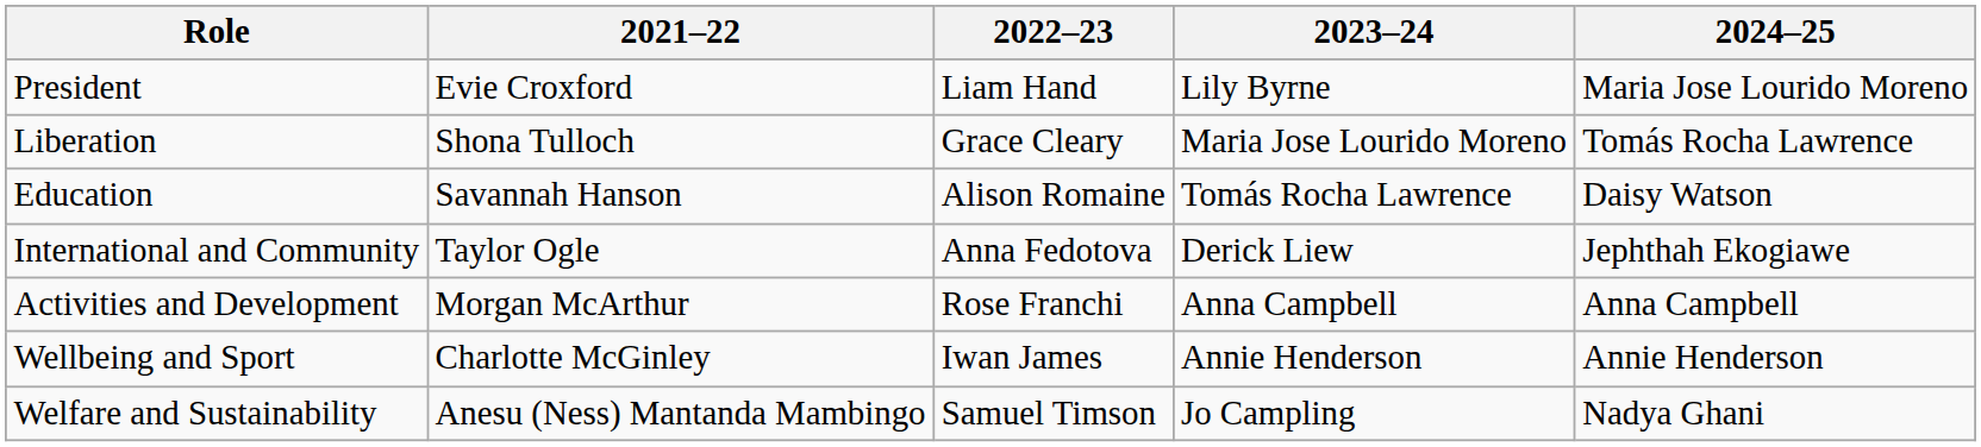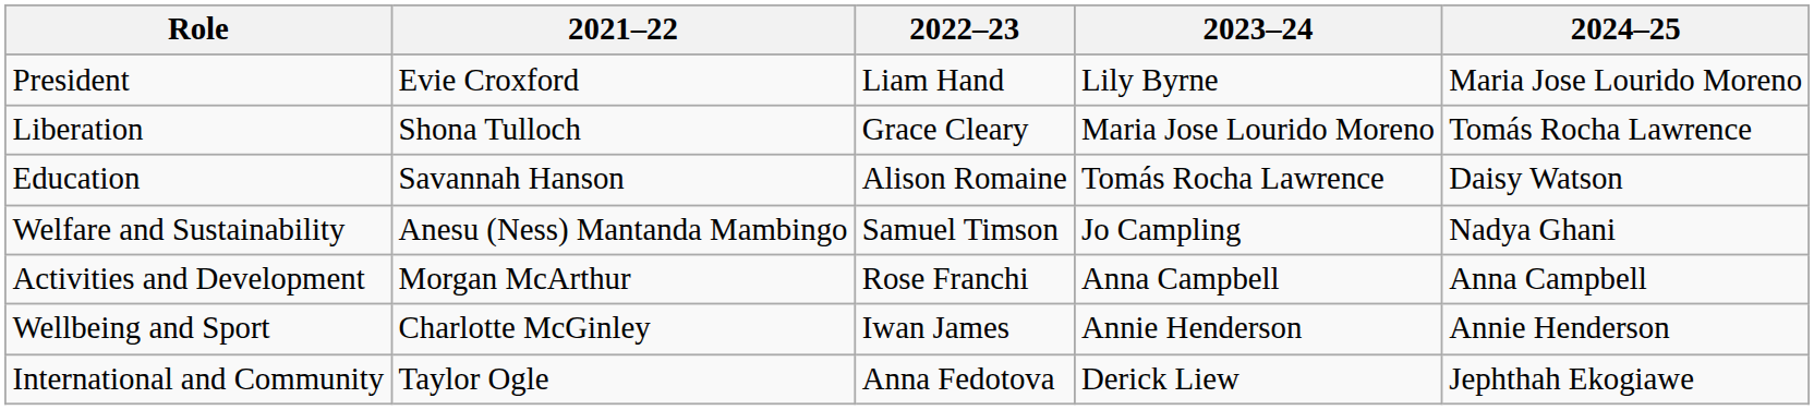rows swapped: International and Community <-> Welfare and Sustainability
